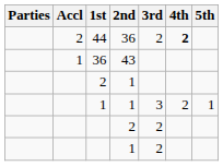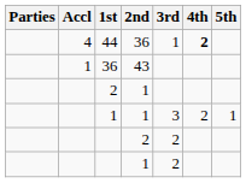44 | Accl: 2 -> 4
44 | 3rd: 2 -> 1
